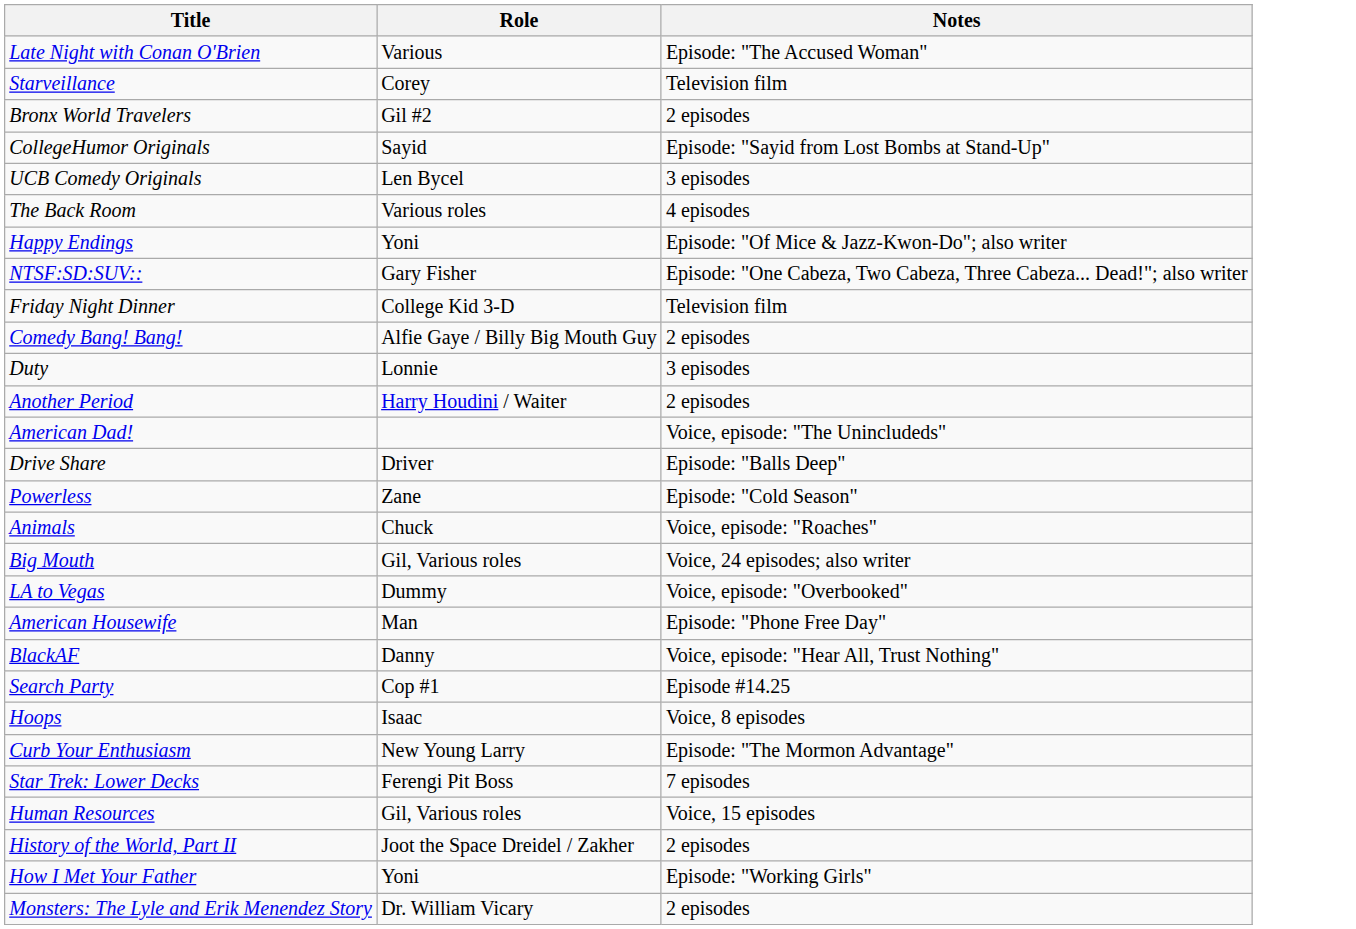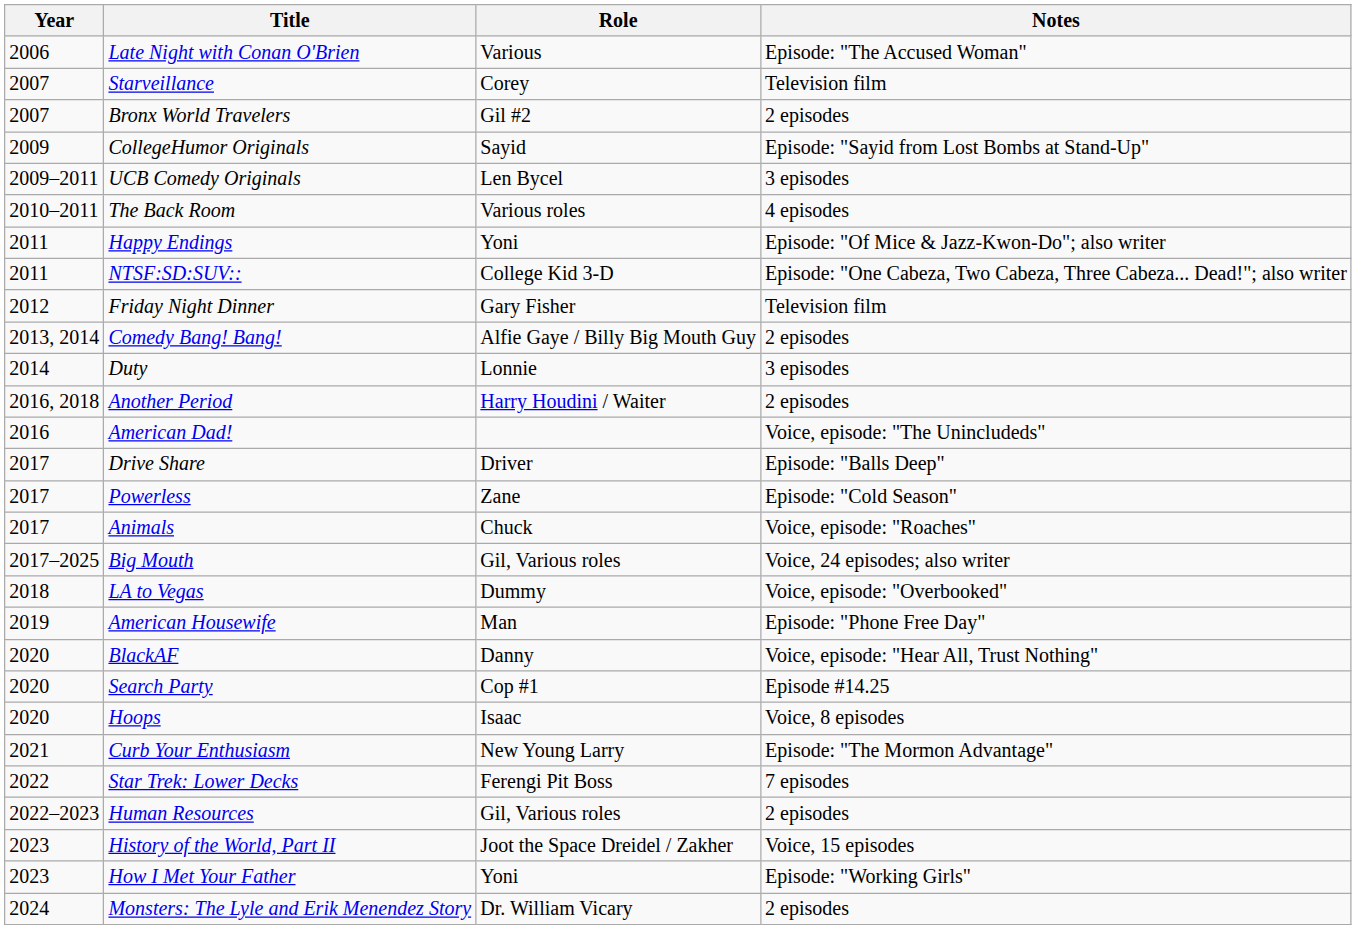+ column: Year | 2006 | 2007 | 2007 | 2009 | 2009–2011 | 2010–2011 | 2011 | 2011 | 2012 | 2013, 2014 | 2014 | 2016, 2018 | 2016 | 2017 | 2017 | 2017 | 2017–2025 | 2018 | 2019 | 2020 | 2020 | 2020 | 2021 | 2022 | 2022–2023 | 2023 | 2023 | 2024
NTSF:SD:SUV:: | Role: Gary Fisher -> College Kid 3-D
Friday Night Dinner | Role: College Kid 3-D -> Gary Fisher
Human Resources | Notes: Voice, 15 episodes -> 2 episodes
History of the World, Part II | Notes: 2 episodes -> Voice, 15 episodes
